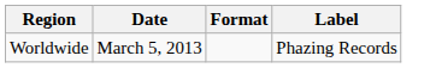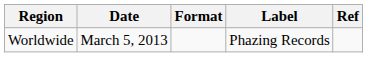+ column: Ref
